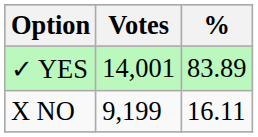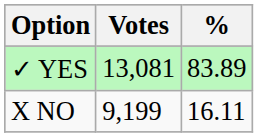✓ YES | Votes: 14,001 -> 13,081
